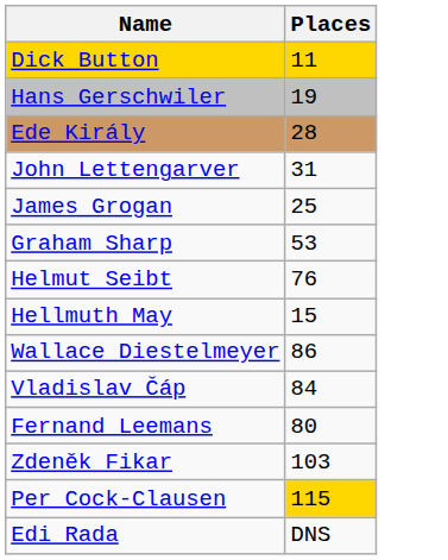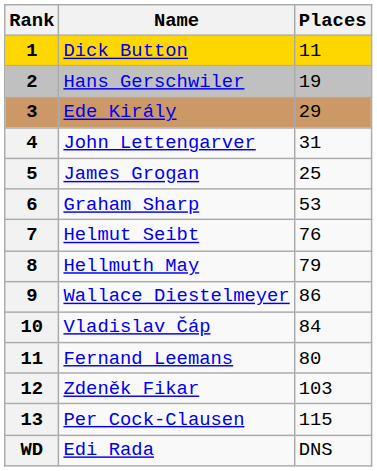+ column: Rank | 1 | 2 | 3 | 4 | 5 | 6 | 7 | 8 | 9 | 10 | 11 | 12 | 13 | WD
Ede Király | Places: 28 -> 29
Hellmuth May | Places: 15 -> 79
Per Cock-Clausen | Places: gold background -> no background
